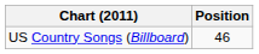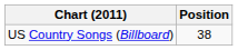US Country Songs (Billboard) | Position: 46 -> 38
